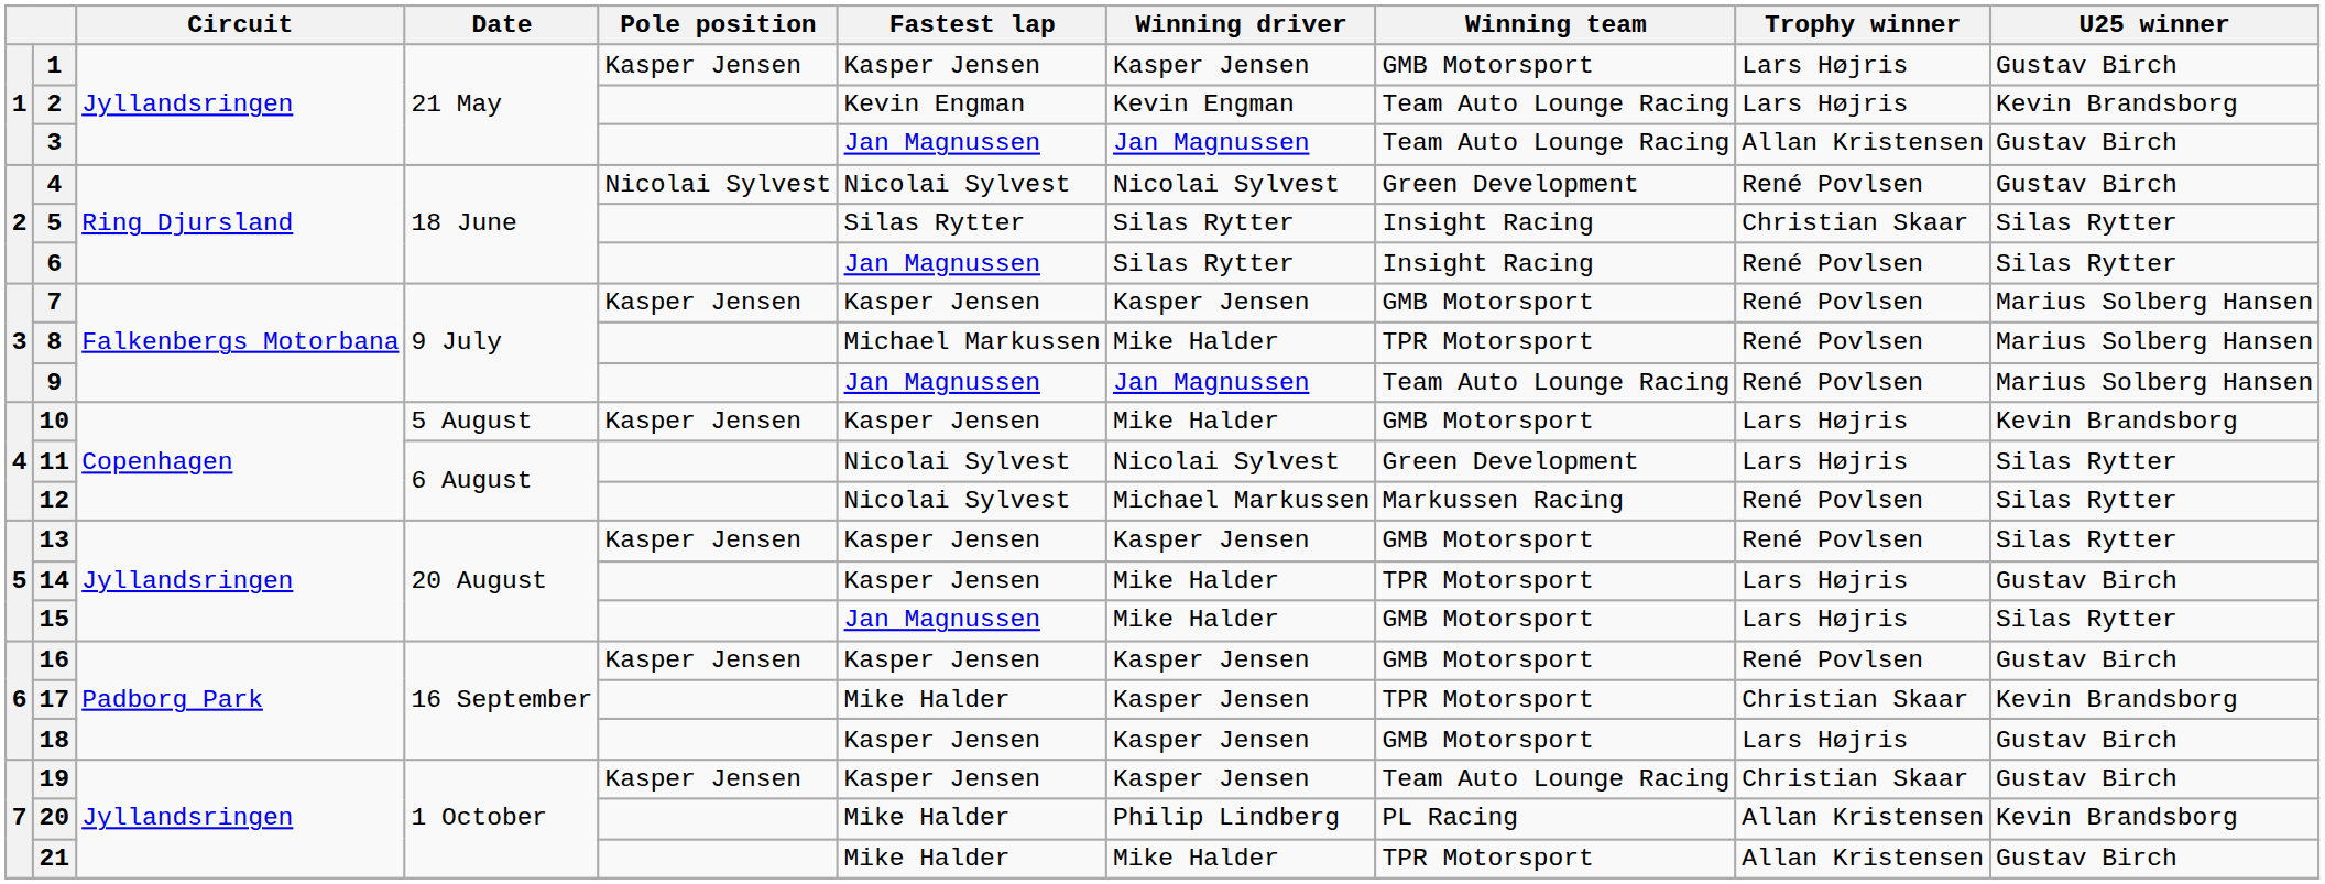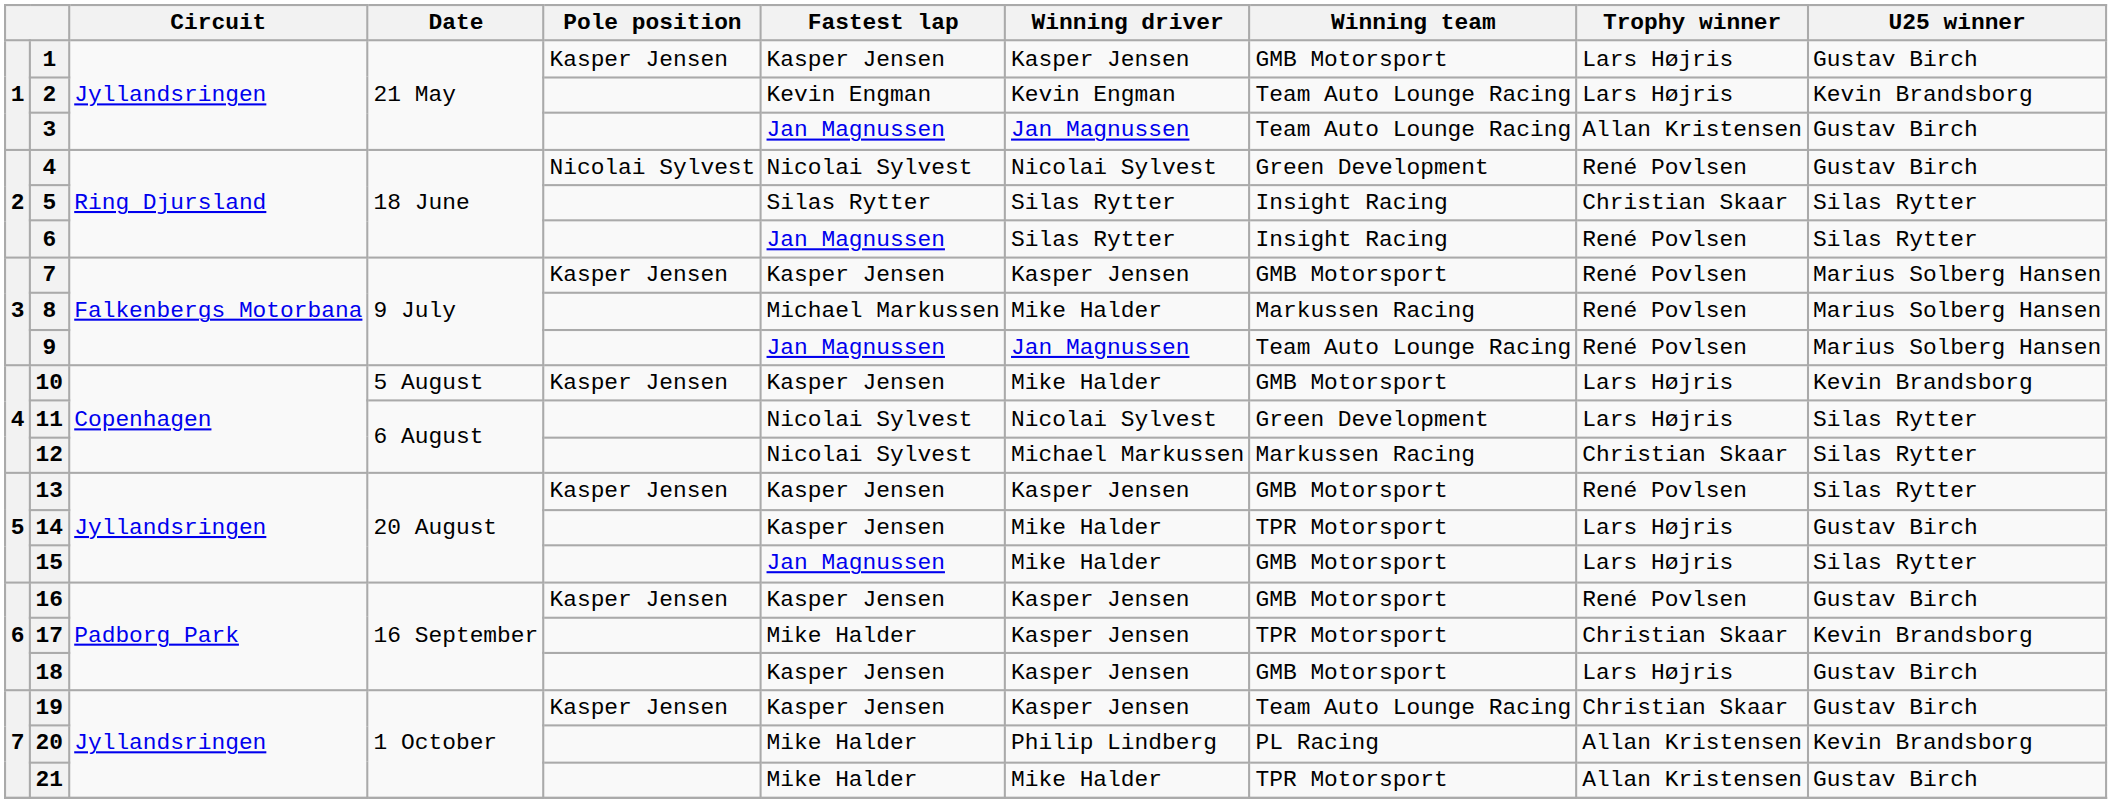8 | Winning team: TPR Motorsport -> Markussen Racing
12 | Trophy winner: René Povlsen -> Christian Skaar
